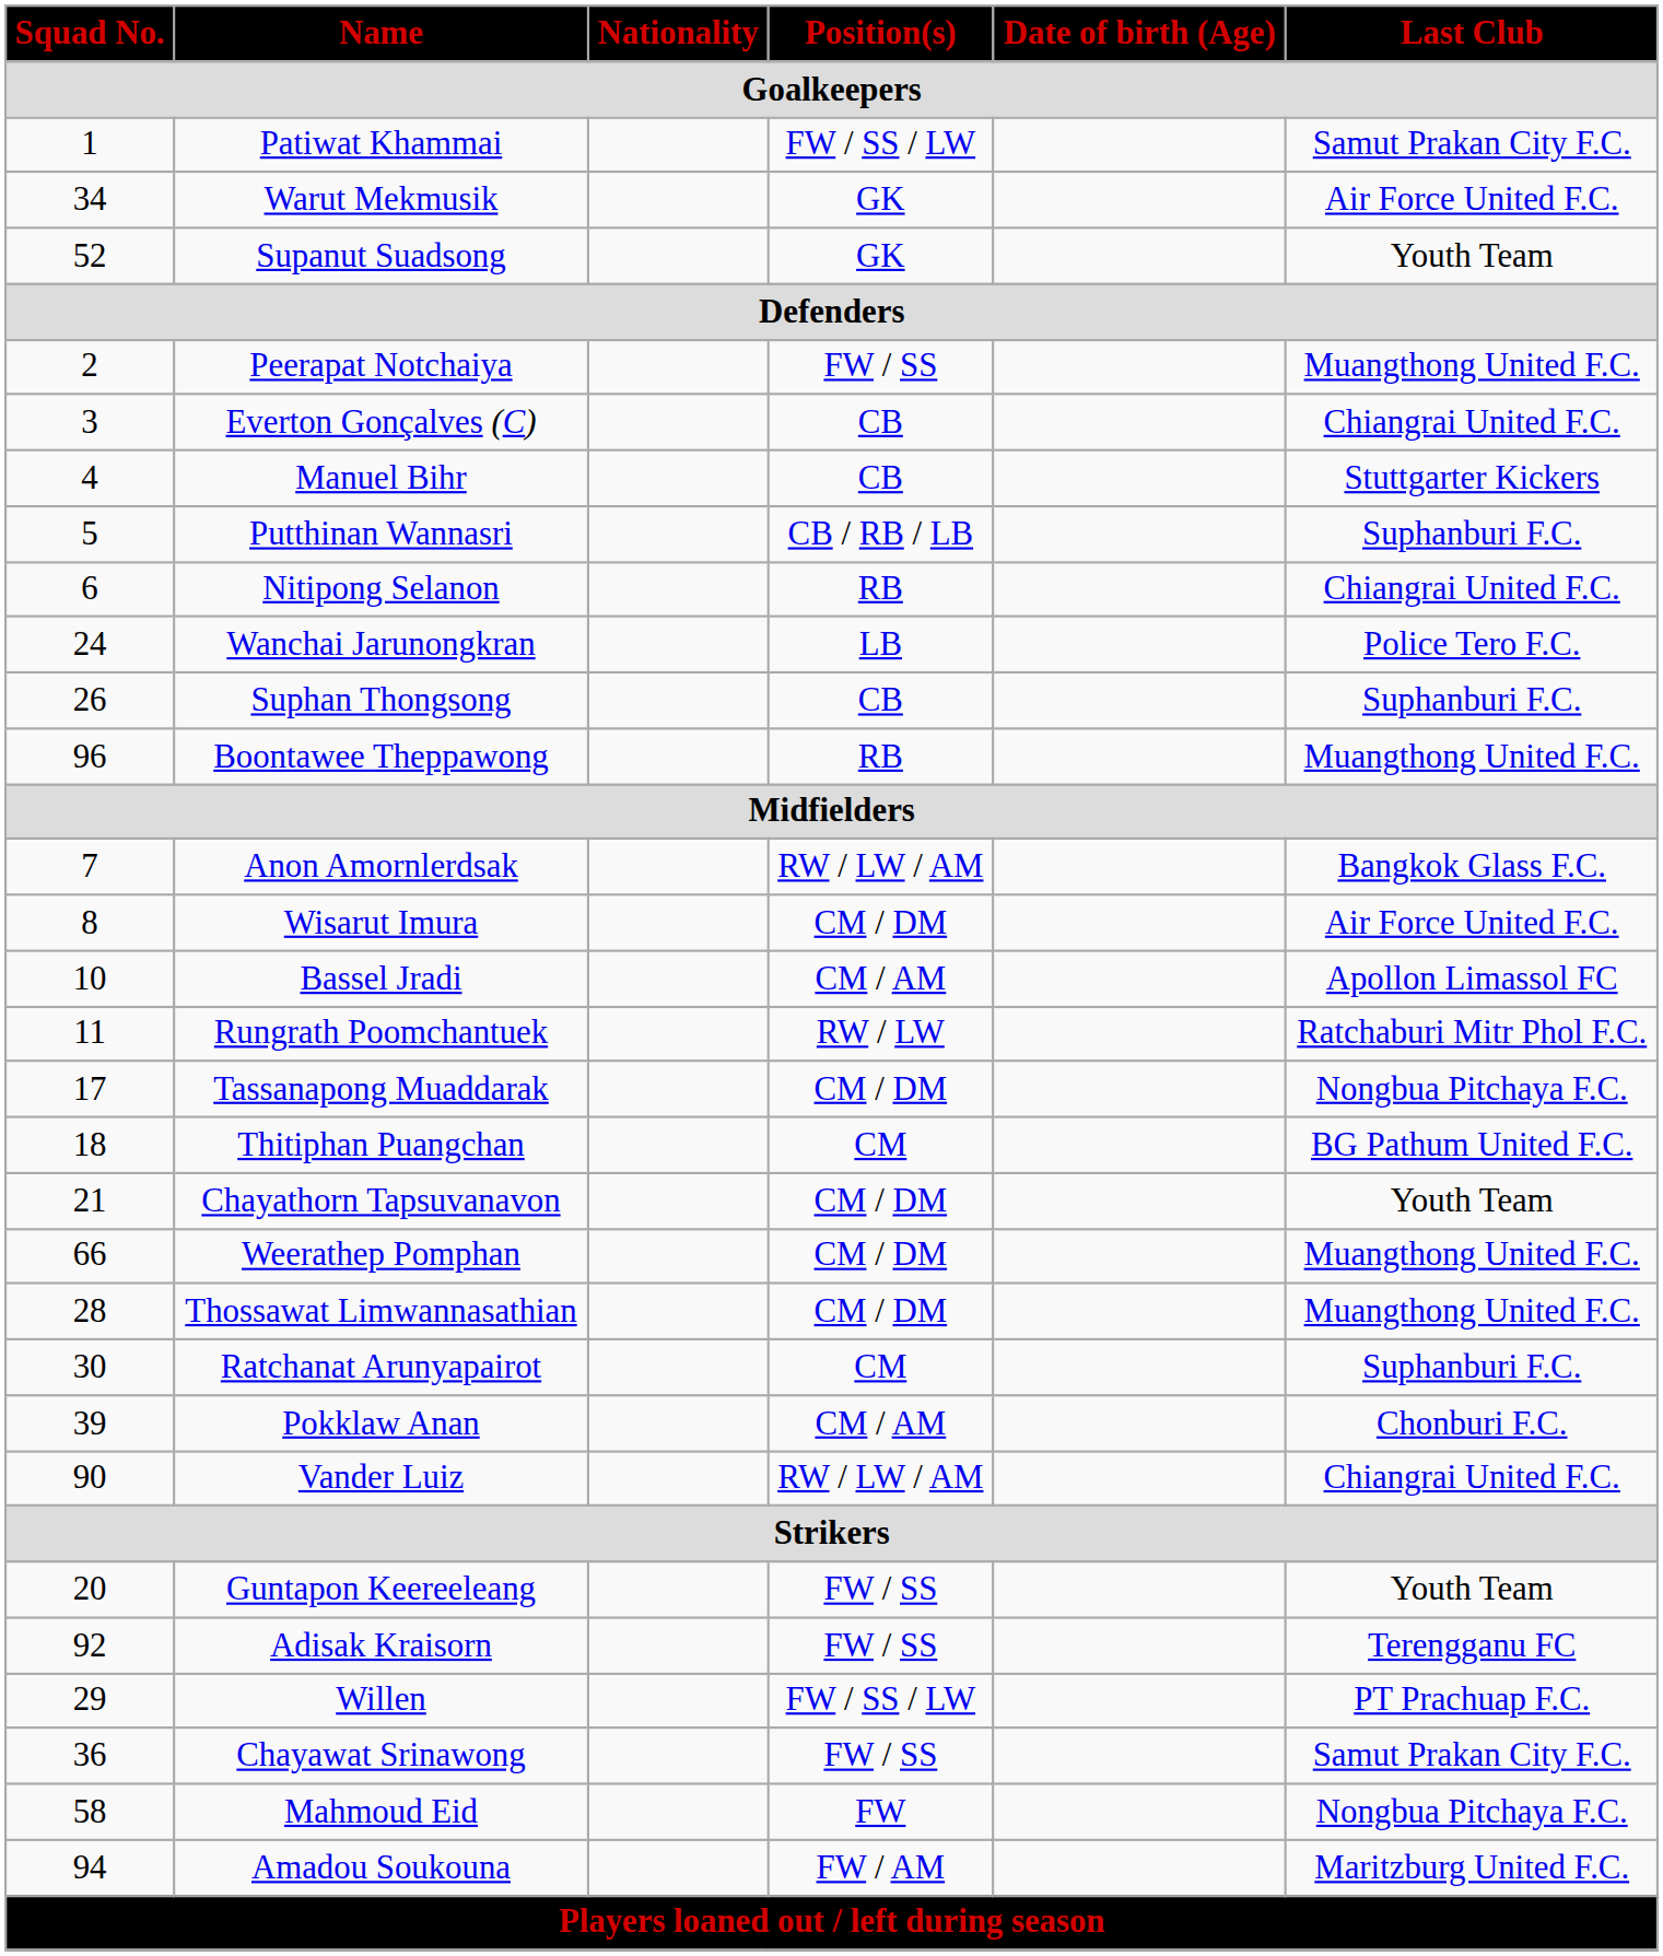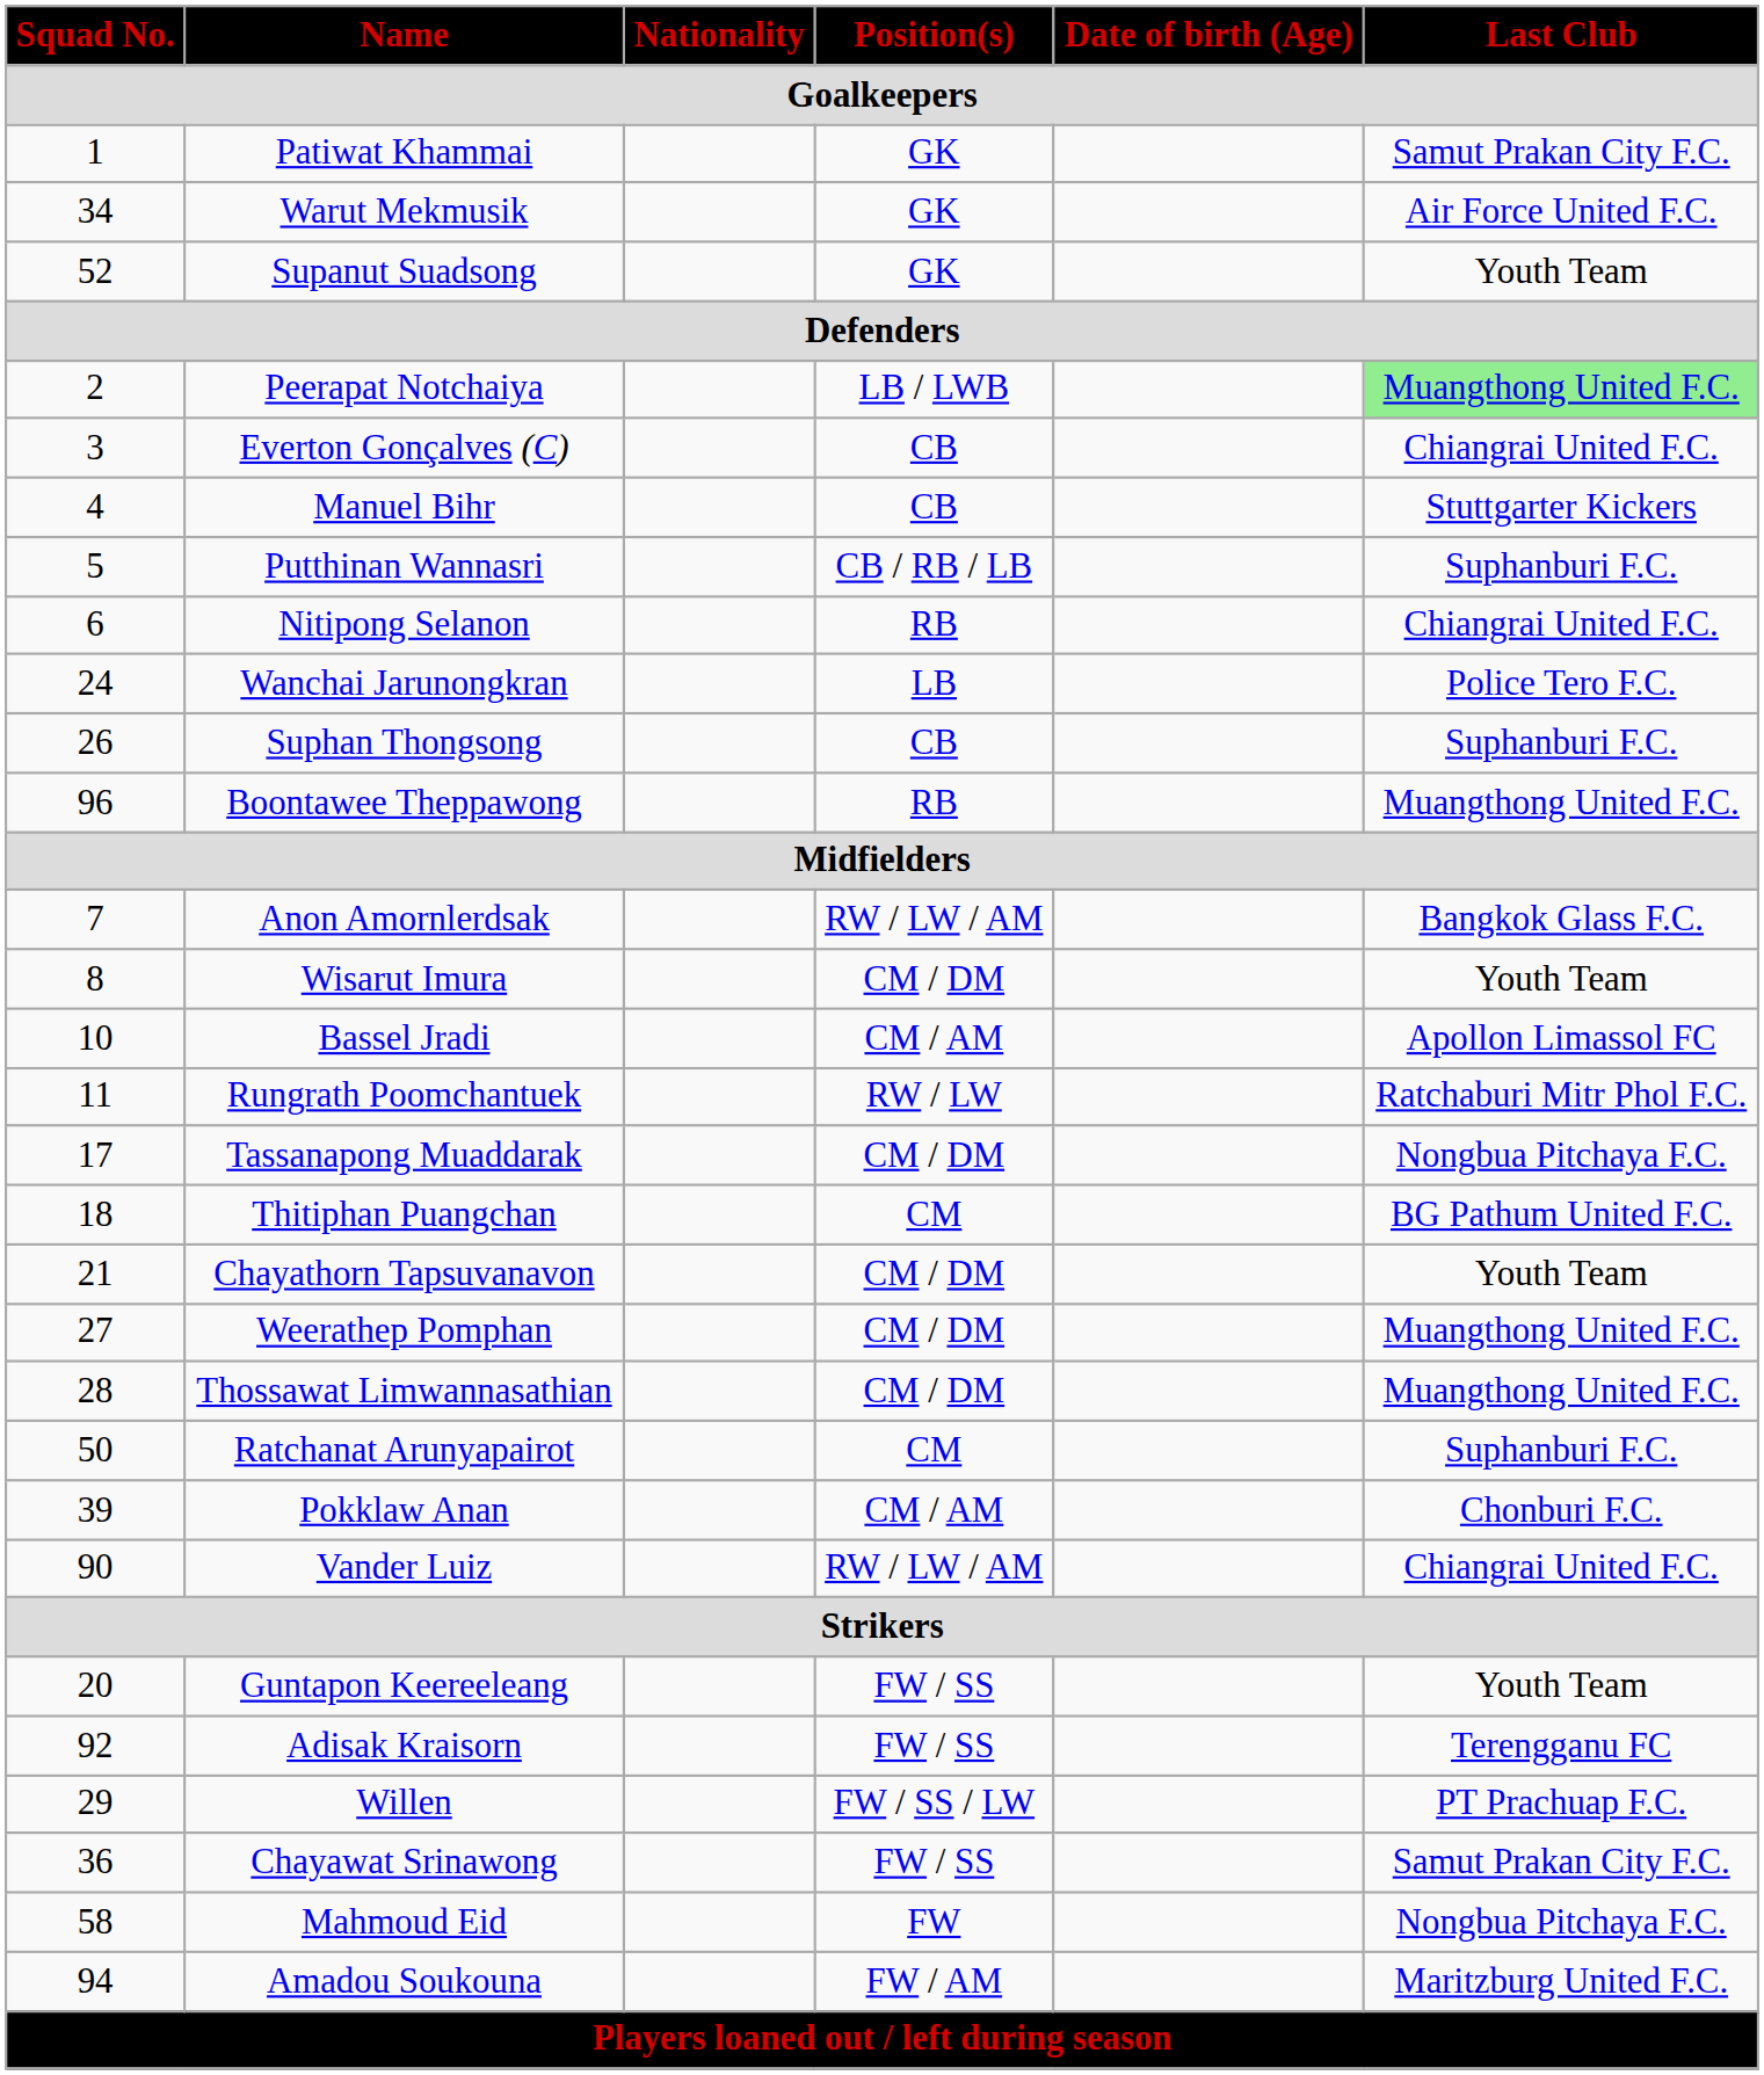Patiwat Khammai | Position(s) / Goalkeepers: FW / SS / LW -> GK
Peerapat Notchaiya | Position(s) / Goalkeepers: FW / SS -> LB / LWB
Peerapat Notchaiya | Last Club / Goalkeepers: no background -> lightgreen background
Wisarut Imura | Last Club / Goalkeepers: Air Force United F.C. -> Youth Team
Weerathep Pomphan | Squad No. / Goalkeepers: 66 -> 27
Ratchanat Arunyapairot | Squad No. / Goalkeepers: 30 -> 50
